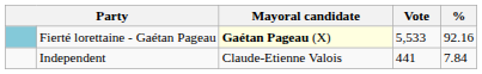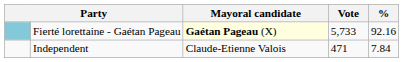Fierté lorettaine - Gaétan Pageau | Vote: 5,533 -> 5,733
Independent | Vote: 441 -> 471
